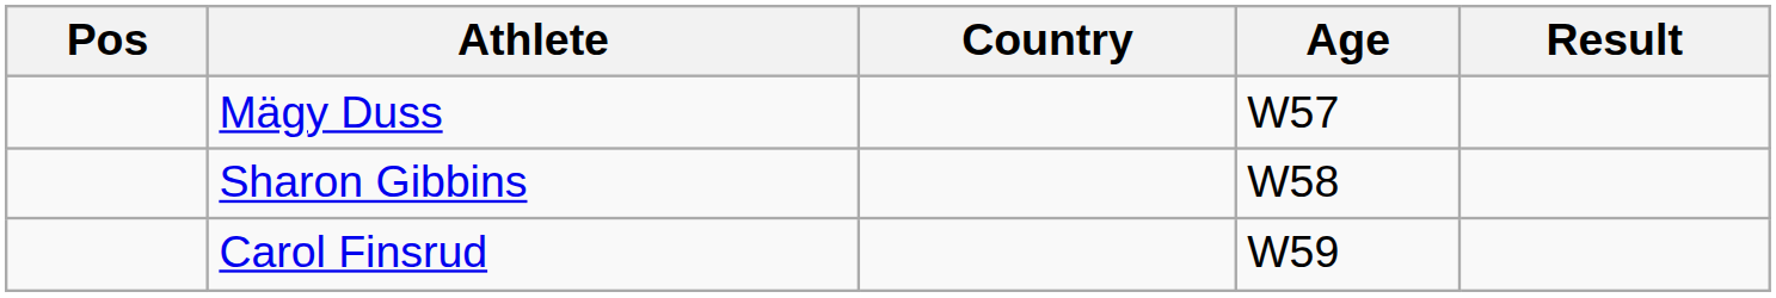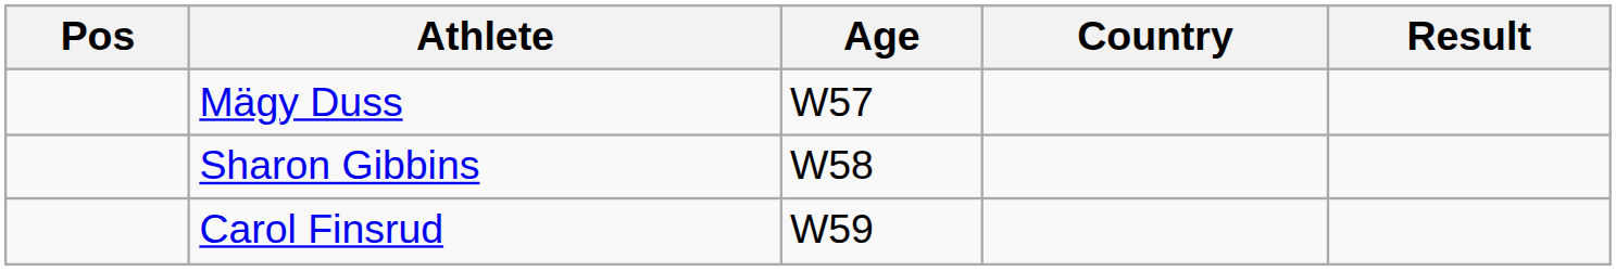columns swapped: Age <-> Country
